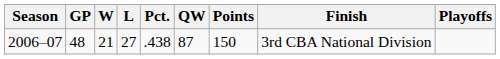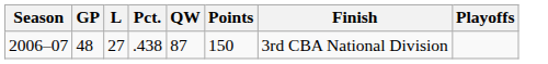- column: W | 21
